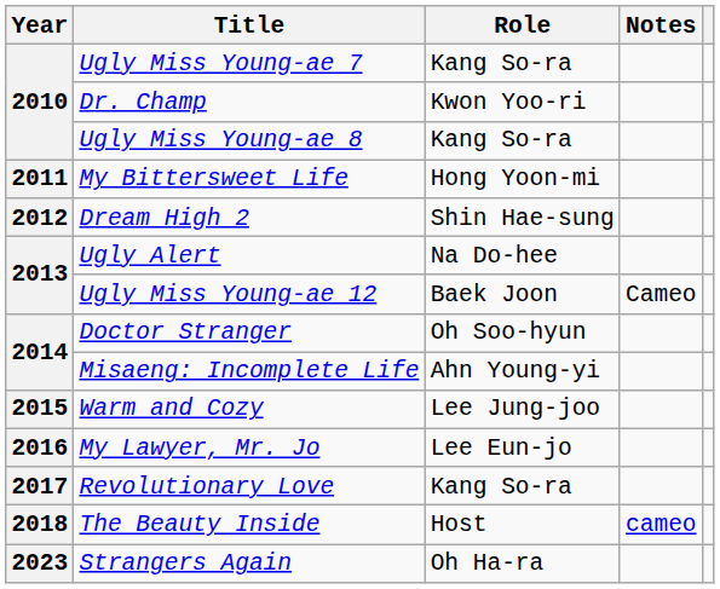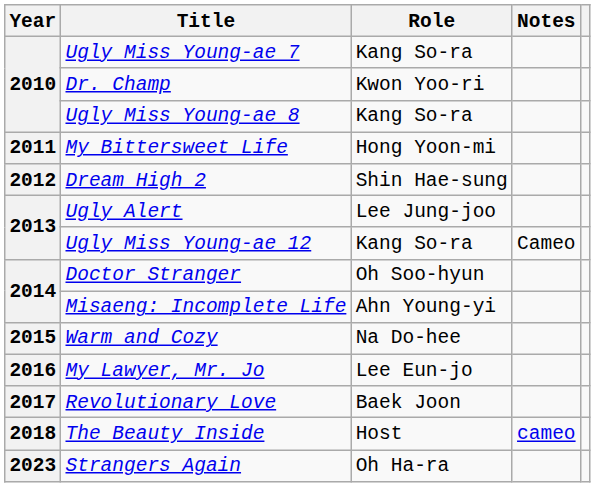Ugly Alert | Role: Na Do-hee -> Lee Jung-joo
Ugly Miss Young-ae 12 | Role: Baek Joon -> Kang So-ra
Warm and Cozy | Role: Lee Jung-joo -> Na Do-hee
Revolutionary Love | Role: Kang So-ra -> Baek Joon
